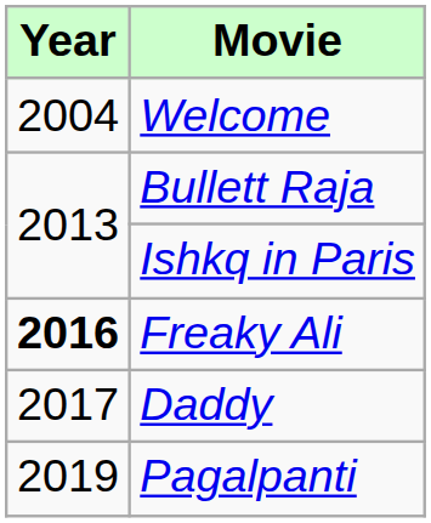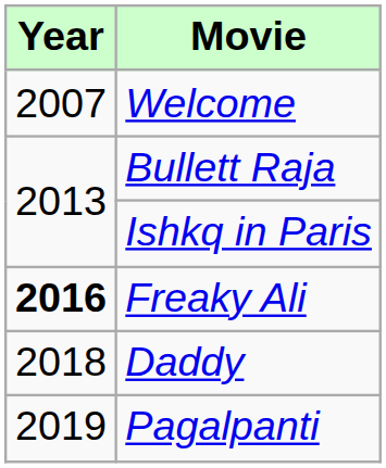Welcome | Year: 2004 -> 2007
Daddy | Year: 2017 -> 2018
